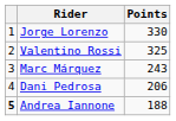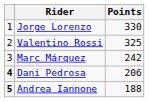Marc Márquez | Points: 243 -> 242
Dani Pedrosa | column 1: normal -> bold
